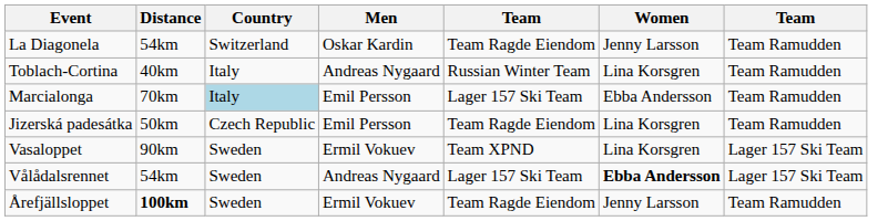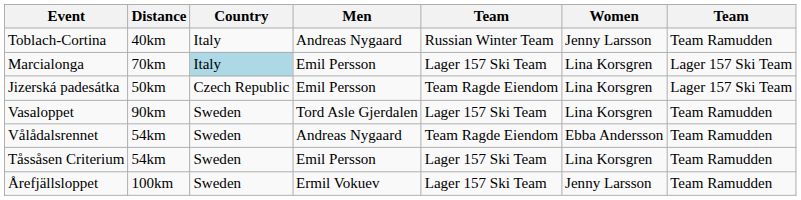- row: La Diagonela | 54km | Switzerland | Oskar Kardin | Team Ragde Eiendom | Jenny Larsson | Team Ramudden
Toblach-Cortina | Women: Lina Korsgren -> Jenny Larsson
Marcialonga | Women: Ebba Andersson -> Lina Korsgren
Marcialonga | column 7: Team Ramudden -> Lager 157 Ski Team
Jizerská padesátka | column 7: Team Ramudden -> Lager 157 Ski Team
Vasaloppet | Men: Ermil Vokuev -> Tord Asle Gjerdalen
Vasaloppet | column 5: Team XPND -> Lager 157 Ski Team
Vasaloppet | column 7: Lager 157 Ski Team -> Team Ramudden
Vålådalsrennet | column 5: Lager 157 Ski Team -> Team Ragde Eiendom
Vålådalsrennet | Women: bold -> normal
Vålådalsrennet | column 7: Lager 157 Ski Team -> Team Ramudden
+ row: Tåssåsen Criterium | 54km | Sweden | Emil Persson | Lager 157 Ski Team | Lina Korsgren | Team Ramudden
Årefjällsloppet | Distance: bold -> normal
Årefjällsloppet | column 5: Team Ragde Eiendom -> Lager 157 Ski Team
